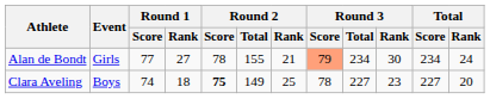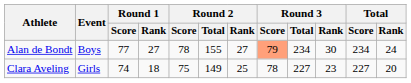Alan de Bondt | Event: Girls -> Boys
Alan de Bondt | Round 2 / Rank: 21 -> 27
Clara Aveling | Event: Boys -> Girls
Clara Aveling | Round 2 / Score: bold -> normal
